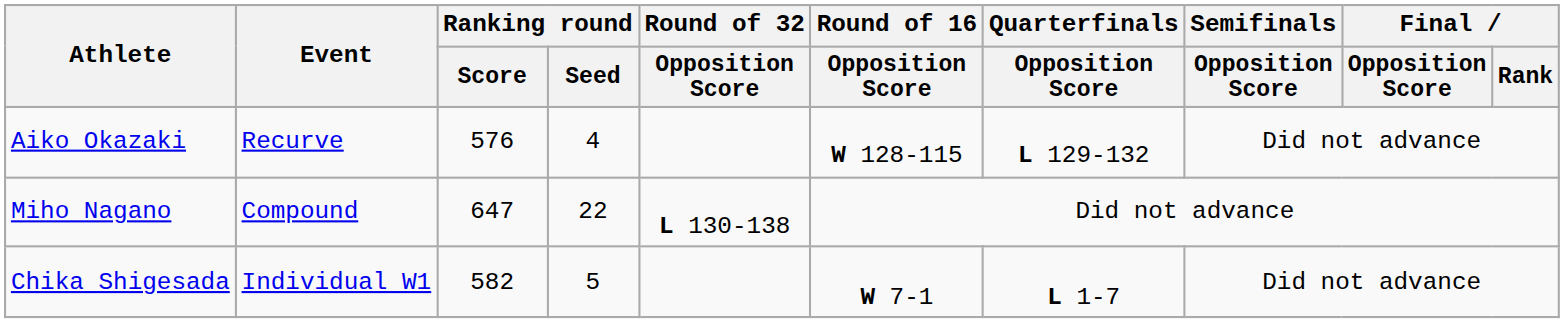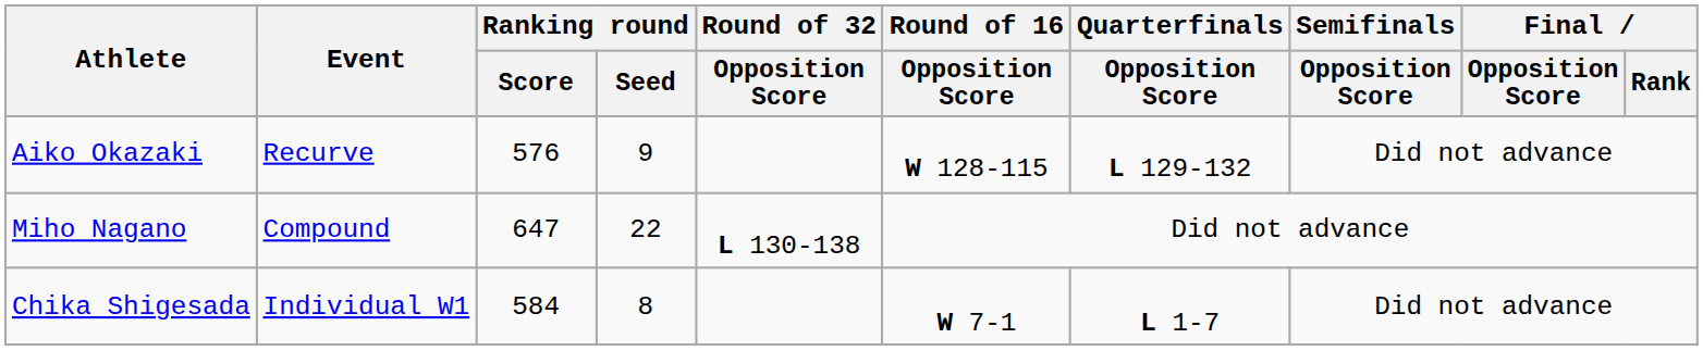Aiko Okazaki | Ranking round / Seed: 4 -> 9
Chika Shigesada | Ranking round / Score: 582 -> 584
Chika Shigesada | Ranking round / Seed: 5 -> 8
